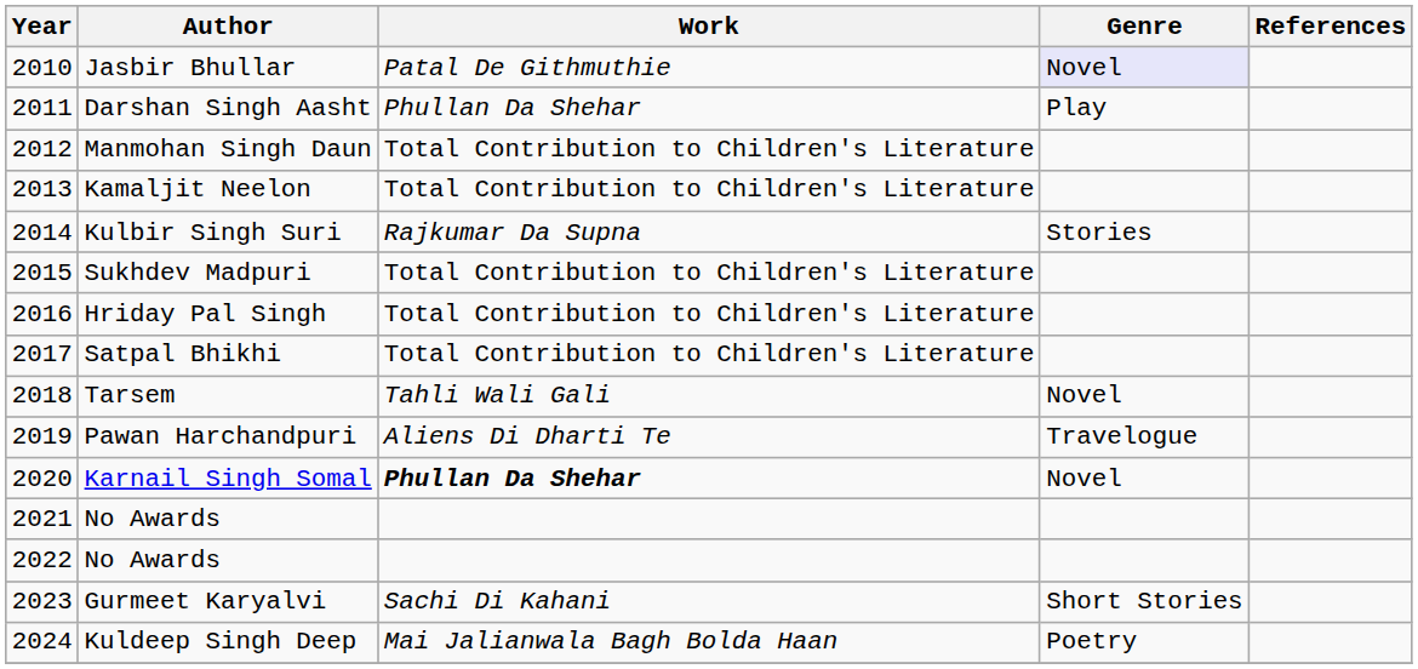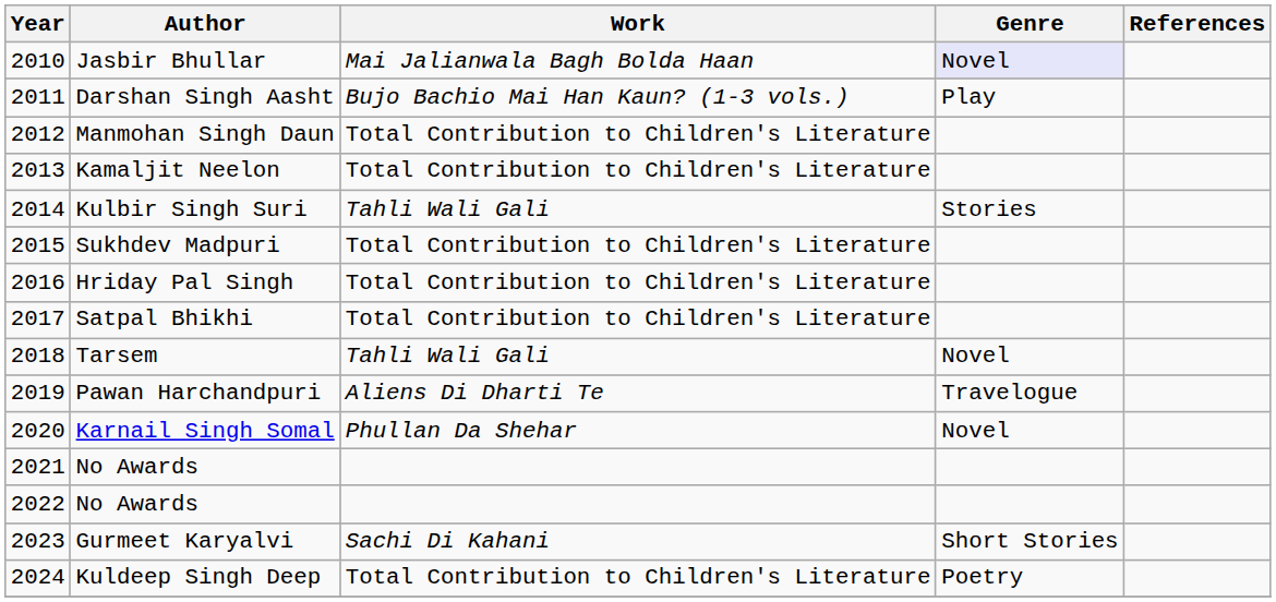Jasbir Bhullar | Work: Patal De Githmuthie -> Mai Jalianwala Bagh Bolda Haan
Darshan Singh Aasht | Work: Phullan Da Shehar -> Bujo Bachio Mai Han Kaun? (1-3 vols.)
Kulbir Singh Suri | Work: Rajkumar Da Supna -> Tahli Wali Gali
Karnail Singh Somal | Work: bold -> normal
Kuldeep Singh Deep | Work: Mai Jalianwala Bagh Bolda Haan -> Total Contribution to Children's Literature
